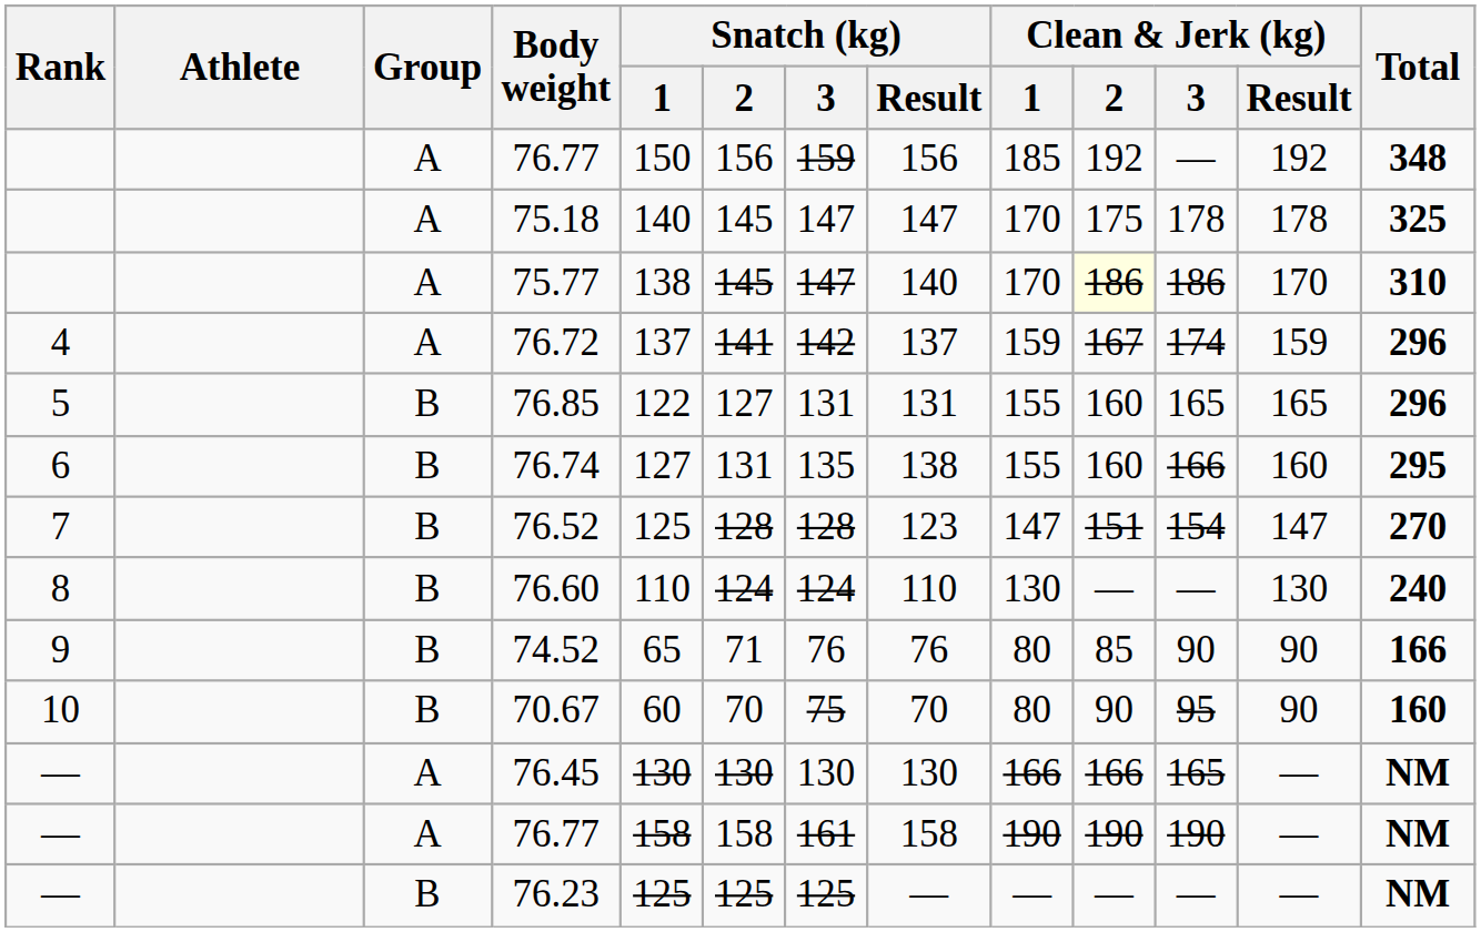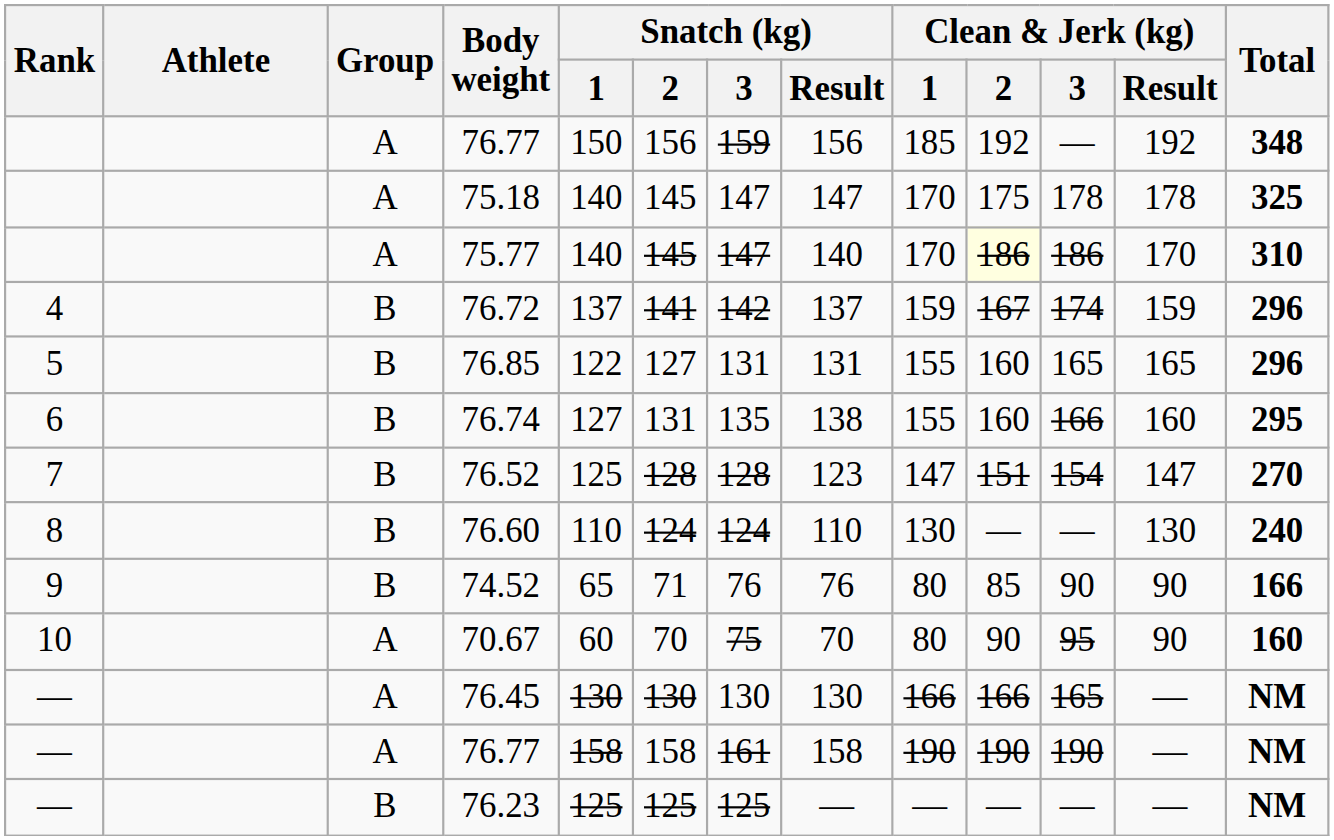75.77 | Snatch (kg) / 1: 138 -> 140
76.72 | Group: A -> B
70.67 | Group: B -> A
